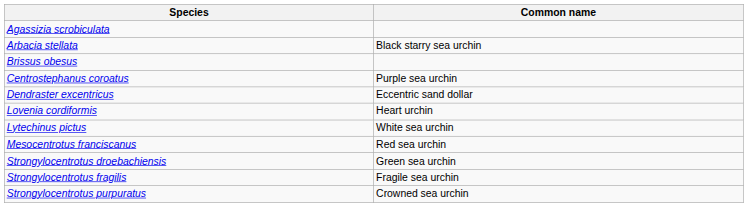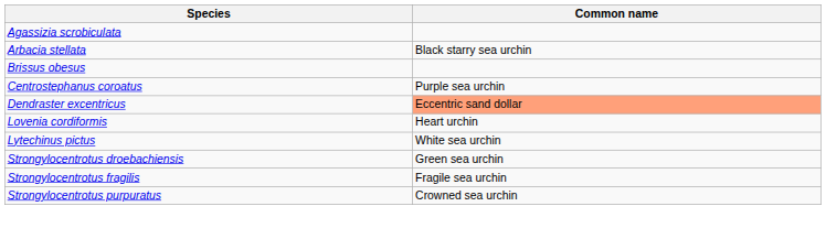Dendraster excentricus | Common name: no background -> lightsalmon background
- row: Mesocentrotus franciscanus | Red sea urchin
